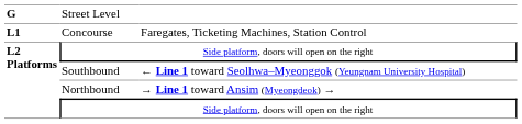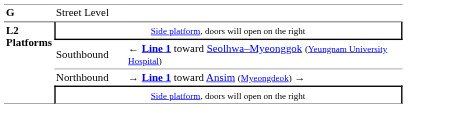- row: L1 | Concourse | Faregates, Ticketing Machines, Station Control
